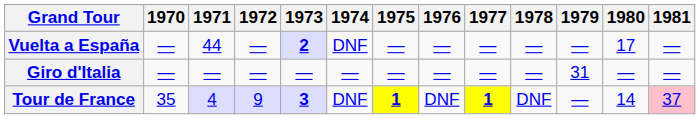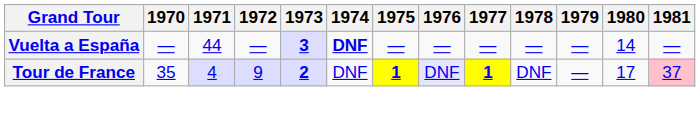Vuelta a España | 1973: 2 -> 3
Vuelta a España | 1974: normal -> bold
Vuelta a España | 1980: 17 -> 14
- row: Giro d'Italia | — | — | — | — | — | — | — | — | — | 31 | — | —
Tour de France | 1973: 3 -> 2
Tour de France | 1976: no background -> lavender background
Tour de France | 1980: 14 -> 17
